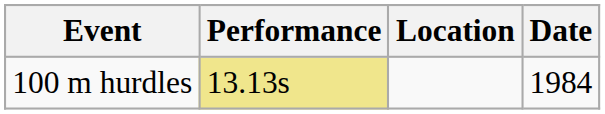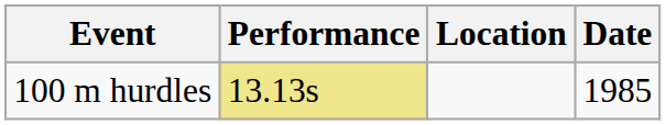100 m hurdles | Date: 1984 -> 1985
